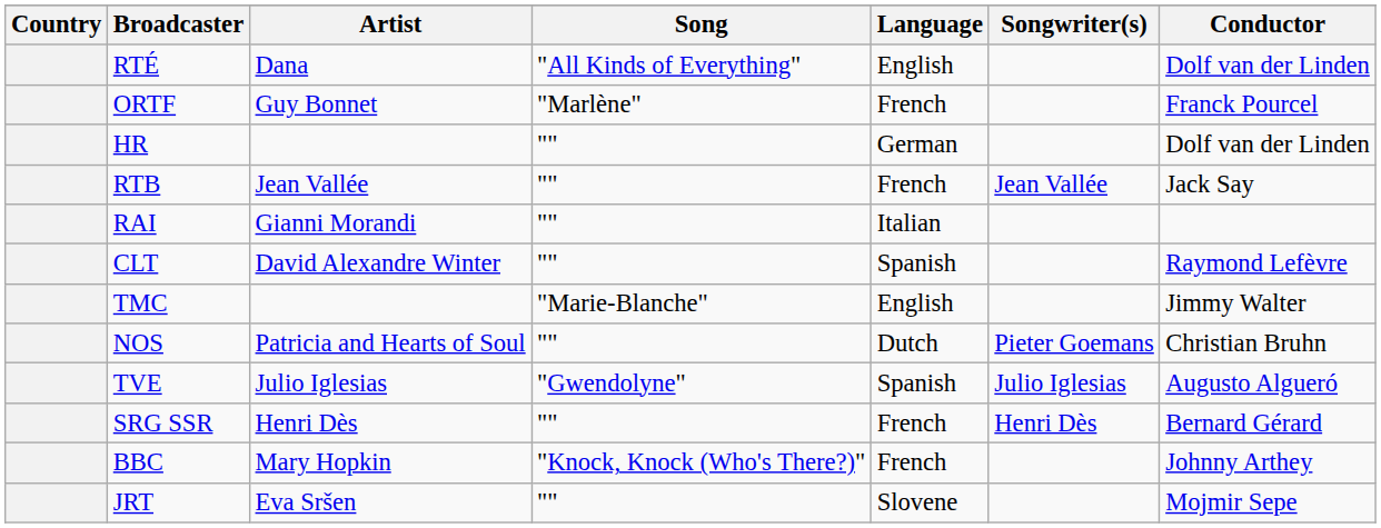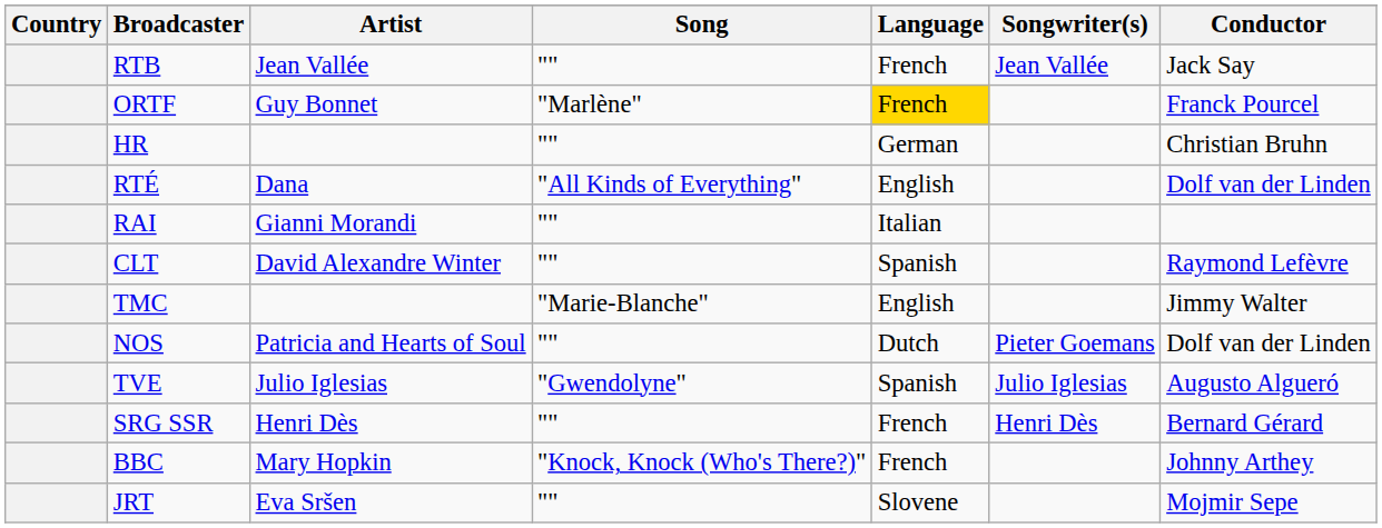rows swapped: RTB <-> RTÉ
ORTF | Language: no background -> gold background
HR | Conductor: Dolf van der Linden -> Christian Bruhn
NOS | Conductor: Christian Bruhn -> Dolf van der Linden
